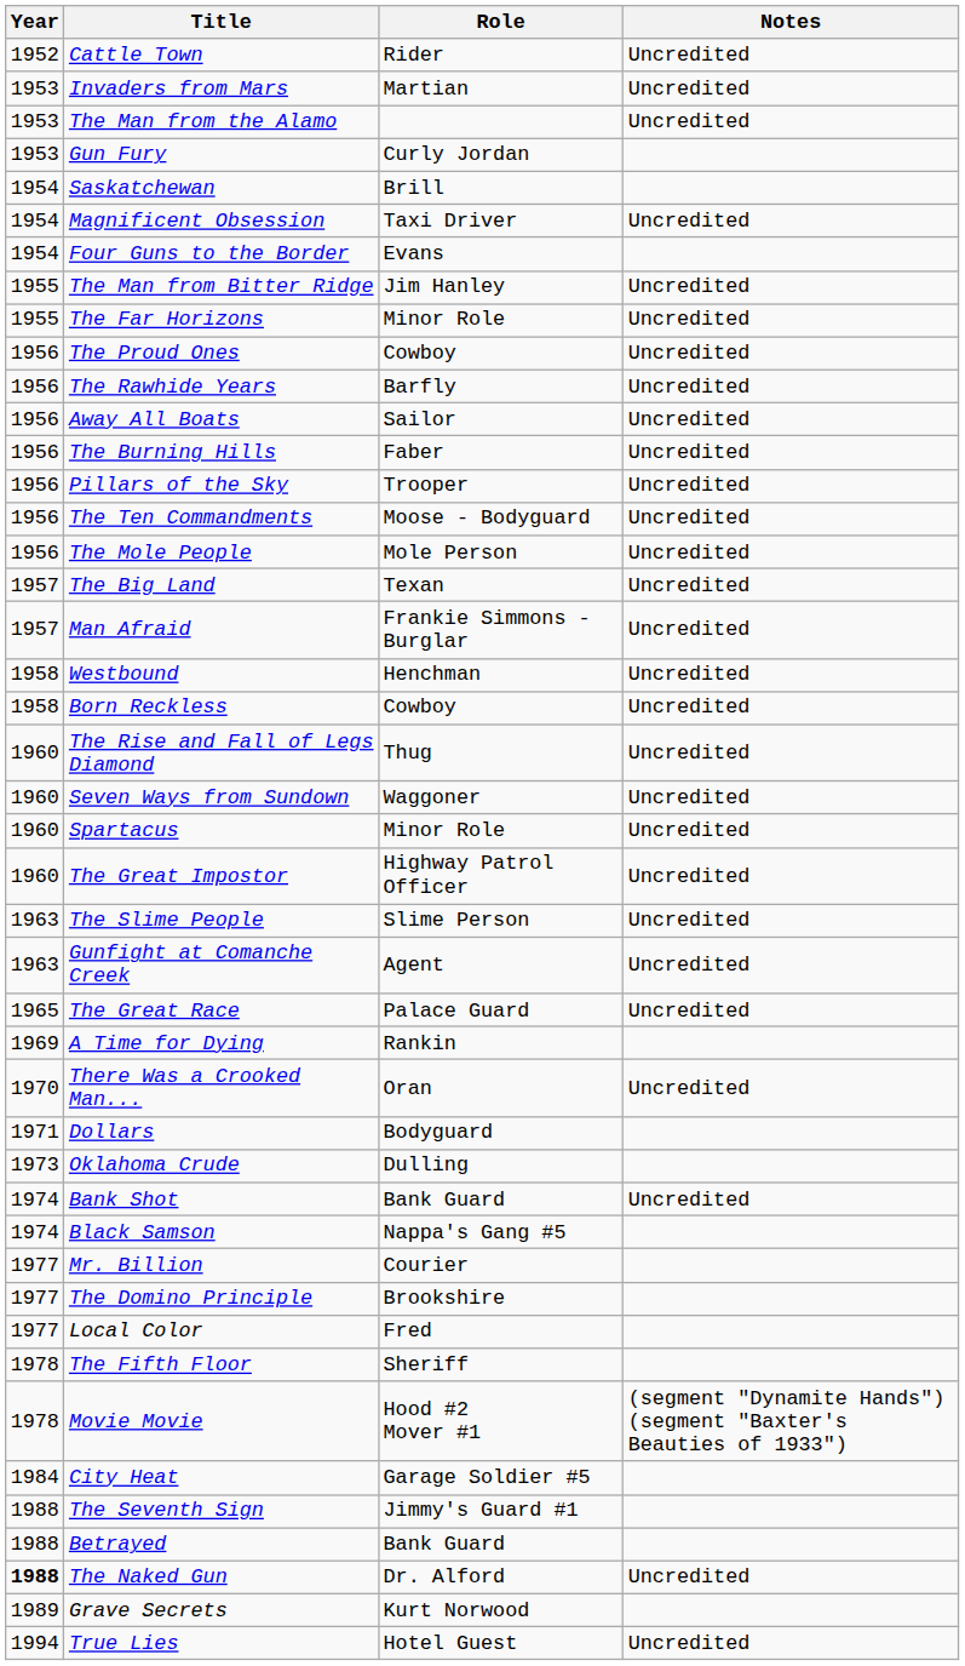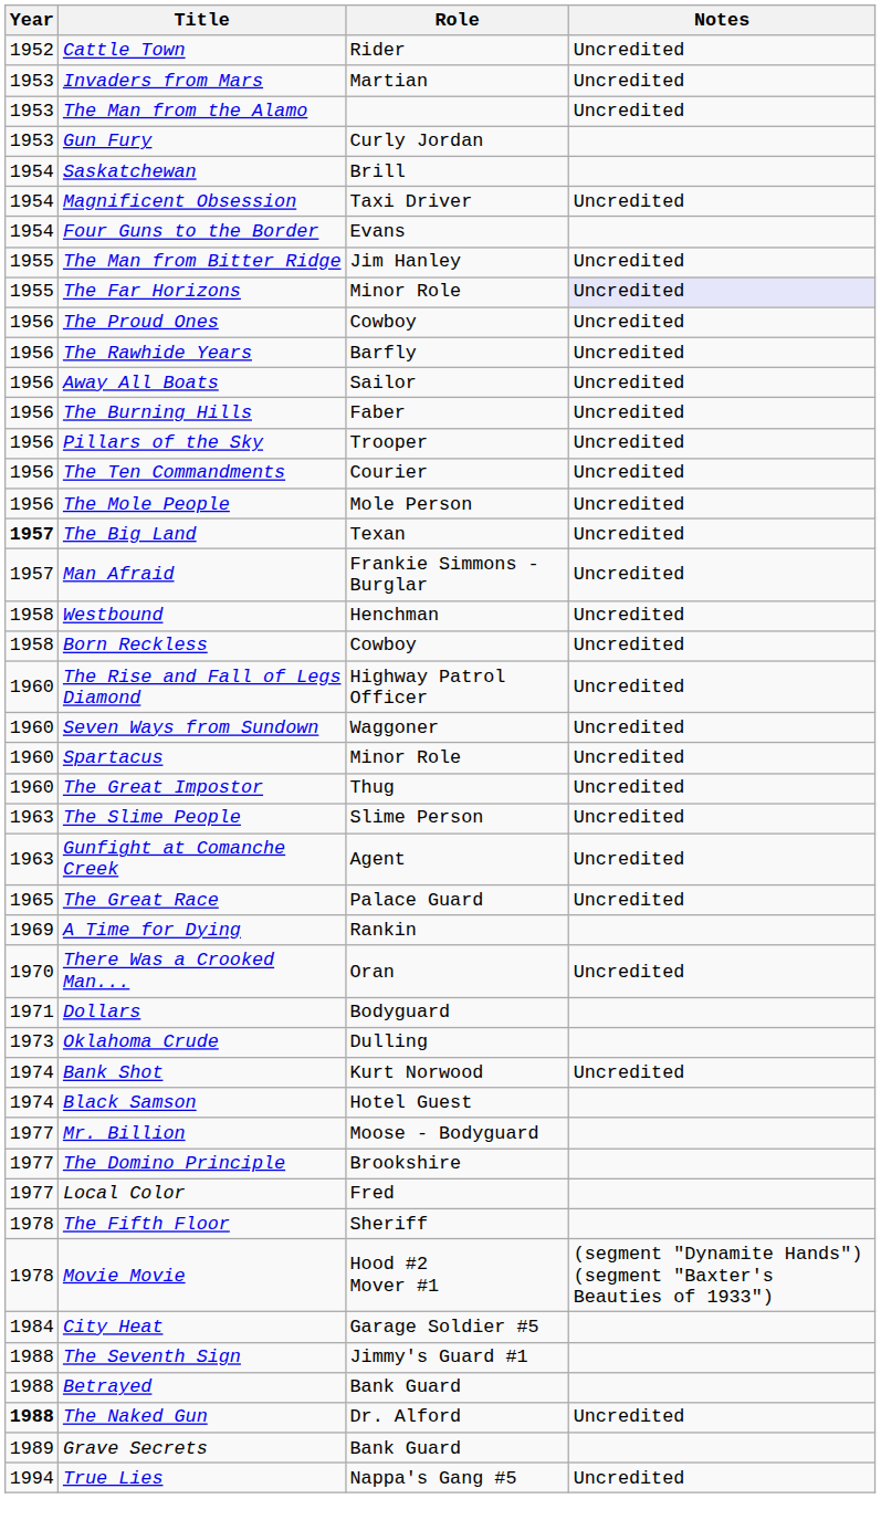The Far Horizons | Notes: no background -> lavender background
The Ten Commandments | Role: Moose - Bodyguard -> Courier
The Big Land | Year: normal -> bold
The Rise and Fall of Legs Diamond | Role: Thug -> Highway Patrol Officer
The Great Impostor | Role: Highway Patrol Officer -> Thug
Bank Shot | Role: Bank Guard -> Kurt Norwood
Black Samson | Role: Nappa's Gang #5 -> Hotel Guest
Mr. Billion | Role: Courier -> Moose - Bodyguard
Grave Secrets | Role: Kurt Norwood -> Bank Guard
True Lies | Role: Hotel Guest -> Nappa's Gang #5
